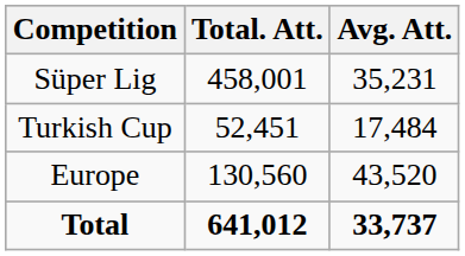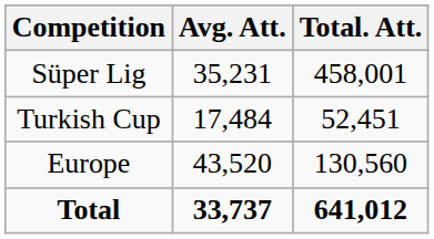columns swapped: Total. Att. <-> Avg. Att.
